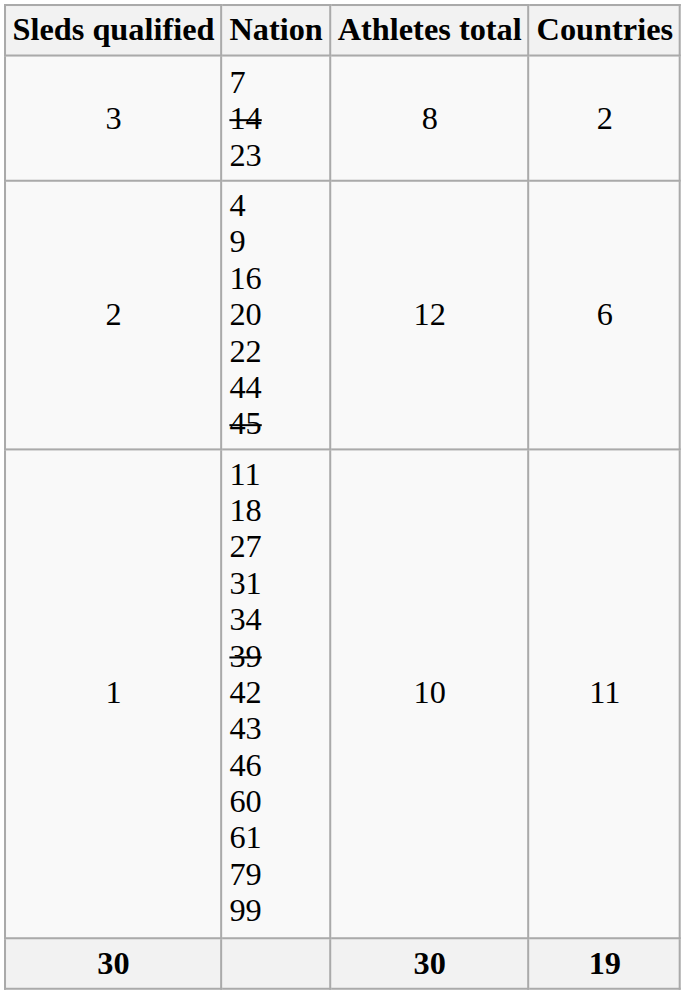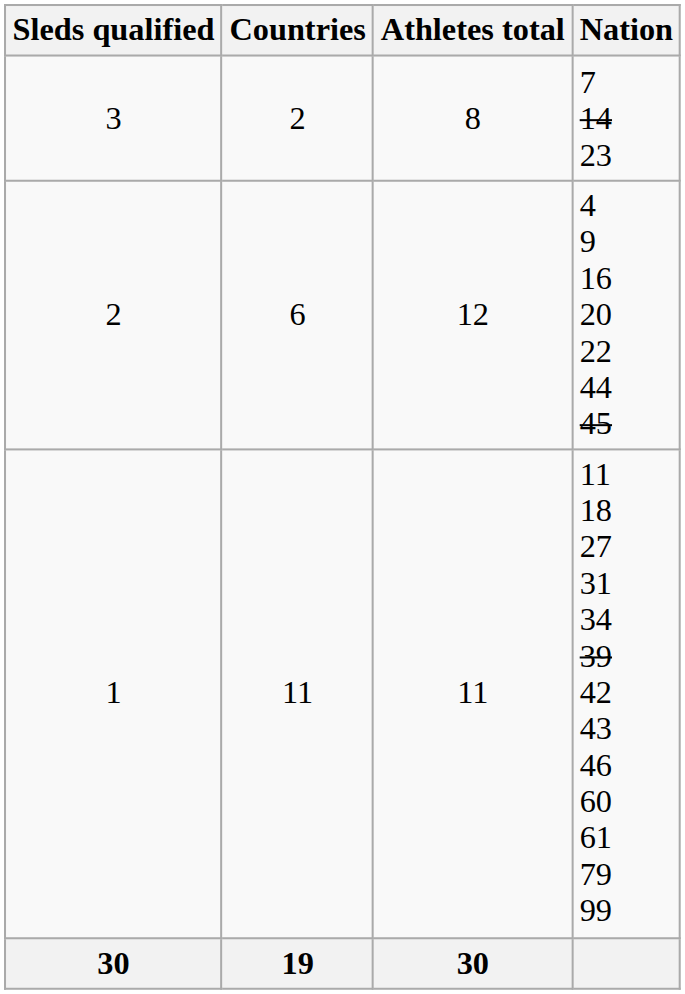columns swapped: Countries <-> Nation
1 | Athletes total: 10 -> 11
